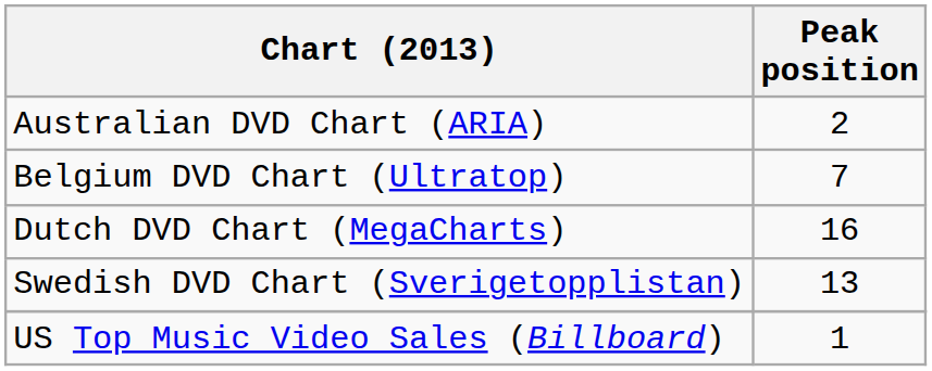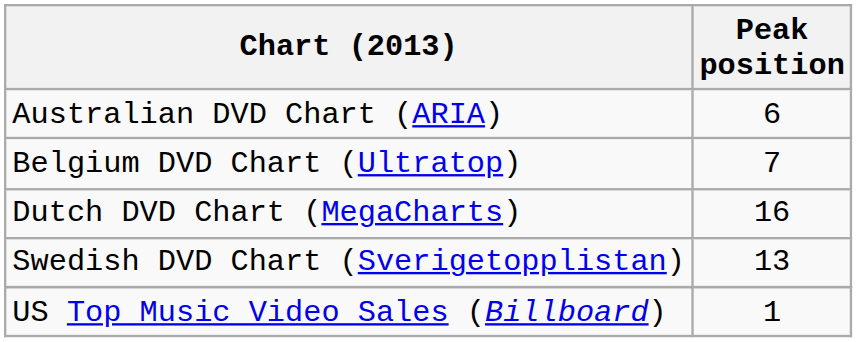Australian DVD Chart (ARIA) | Peak position: 2 -> 6
